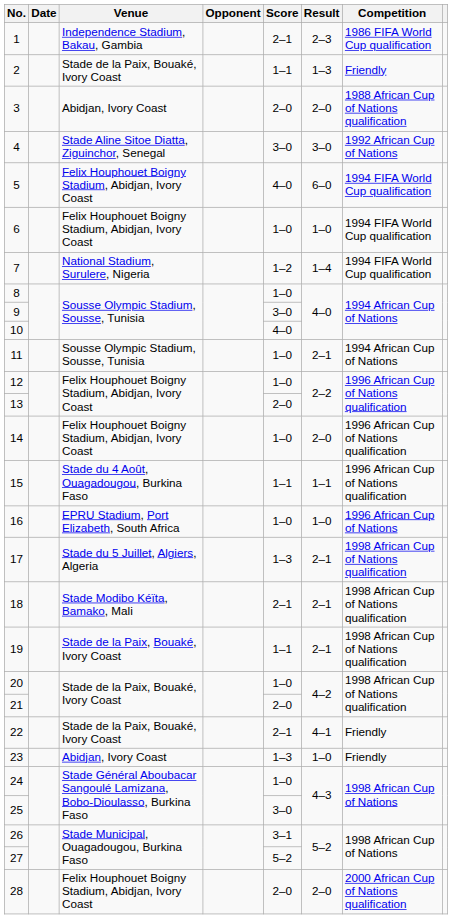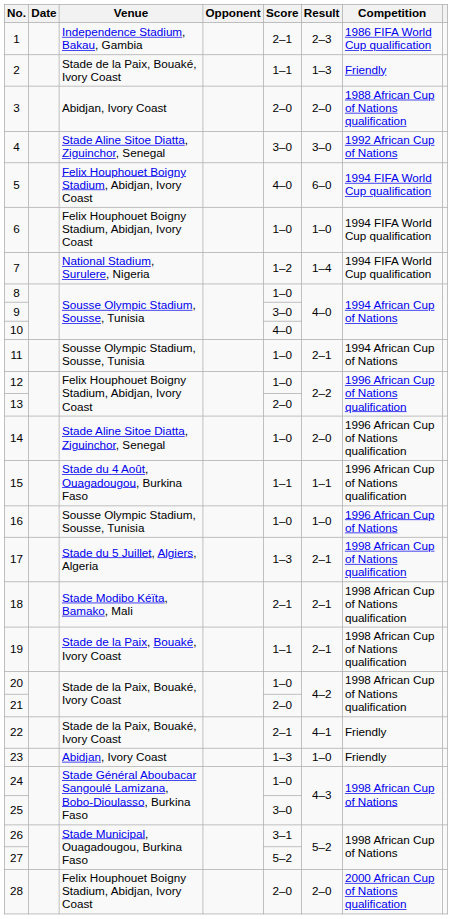14 | Venue: Felix Houphouet Boigny Stadium, Abidjan, Ivory Coast -> Stade Aline Sitoe Diatta, Ziguinchor, Senegal
16 | Venue: EPRU Stadium, Port Elizabeth, South Africa -> Sousse Olympic Stadium, Sousse, Tunisia
